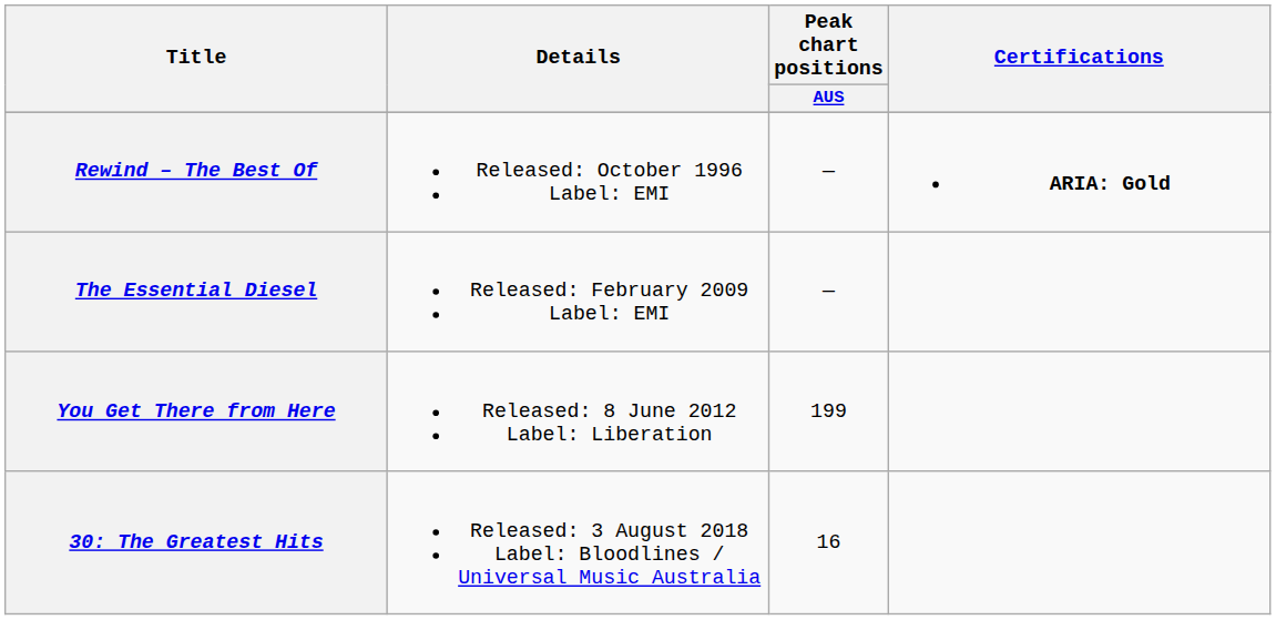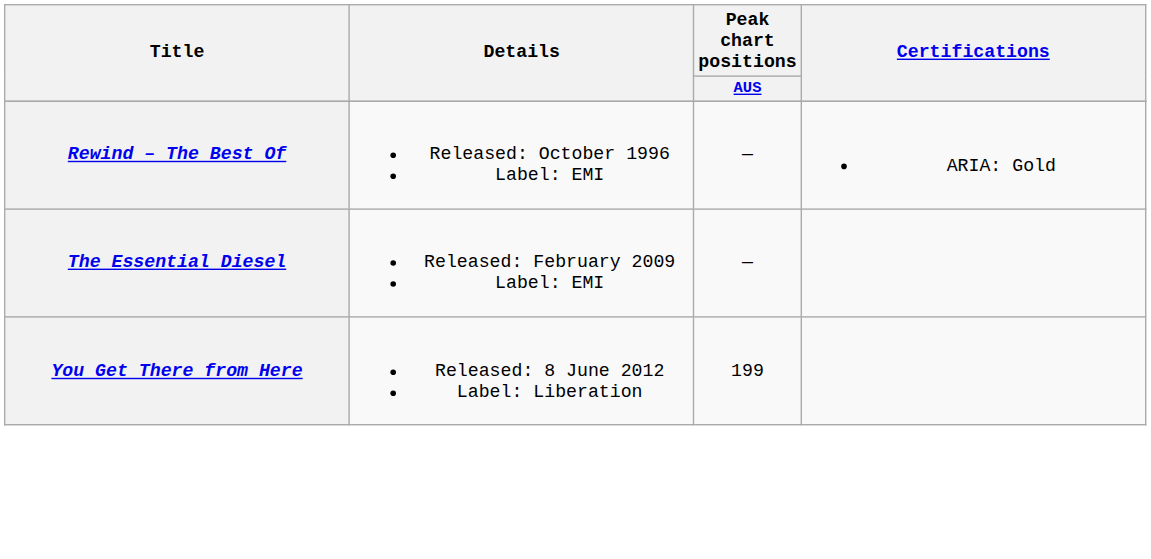Rewind – The Best Of | Certifications: bold -> normal
- row: 30: The Greatest Hits | Released: 3 August 2018 Label: Bloodlines / Universal Music Australia | 16
